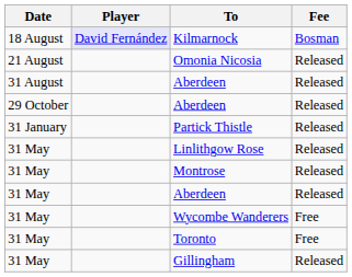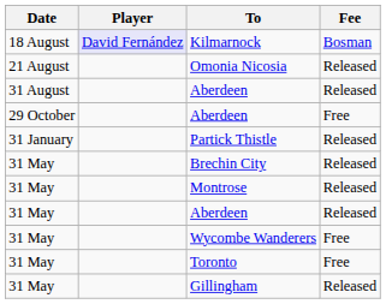29 October / Aberdeen | Fee: Released -> Free
- row: 31 May | Linlithgow Rose | Released
+ row: 31 May | Brechin City | Released
